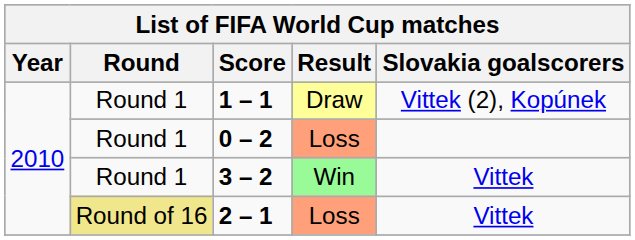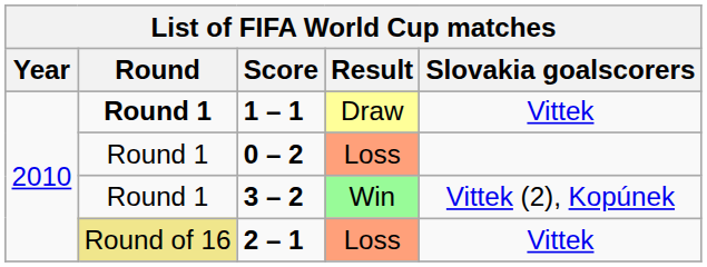1 – 1 | Round: normal -> bold
1 – 1 | Slovakia goalscorers: Vittek (2), Kopúnek -> Vittek
3 – 2 | Slovakia goalscorers: Vittek -> Vittek (2), Kopúnek
